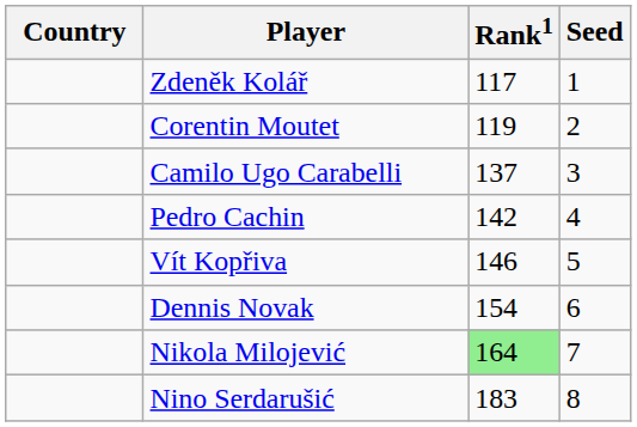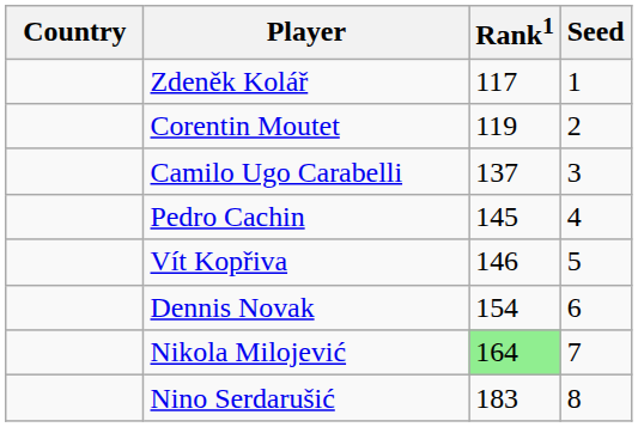Pedro Cachin | Rank1: 142 -> 145
